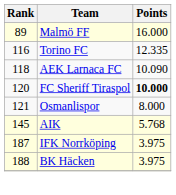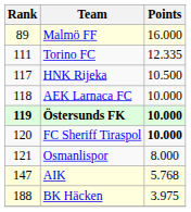Torino FC | Rank: 116 -> 111
+ row: 117 | HNK Rijeka | 10.500
AEK Larnaca FC | Points: 10.090 -> 10.000
+ row: 119 | Östersunds FK | 10.000
AIK | Rank: 145 -> 147
- row: 187 | IFK Norrköping | 3.975
